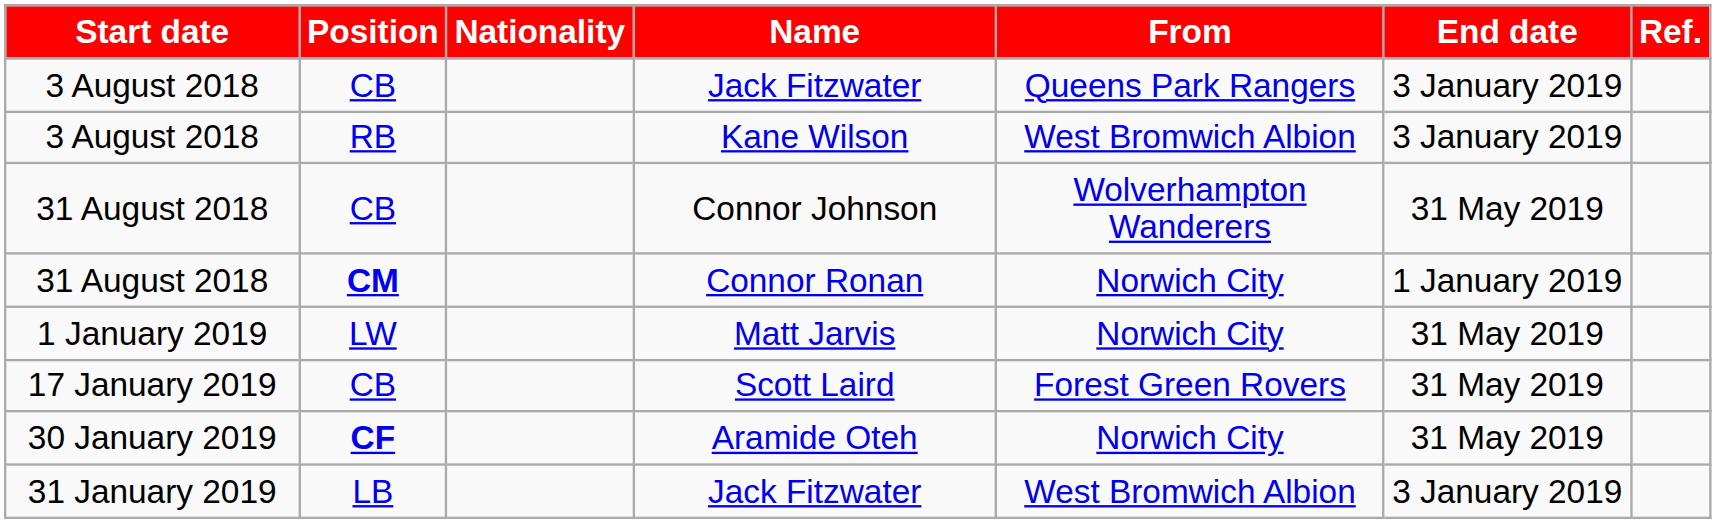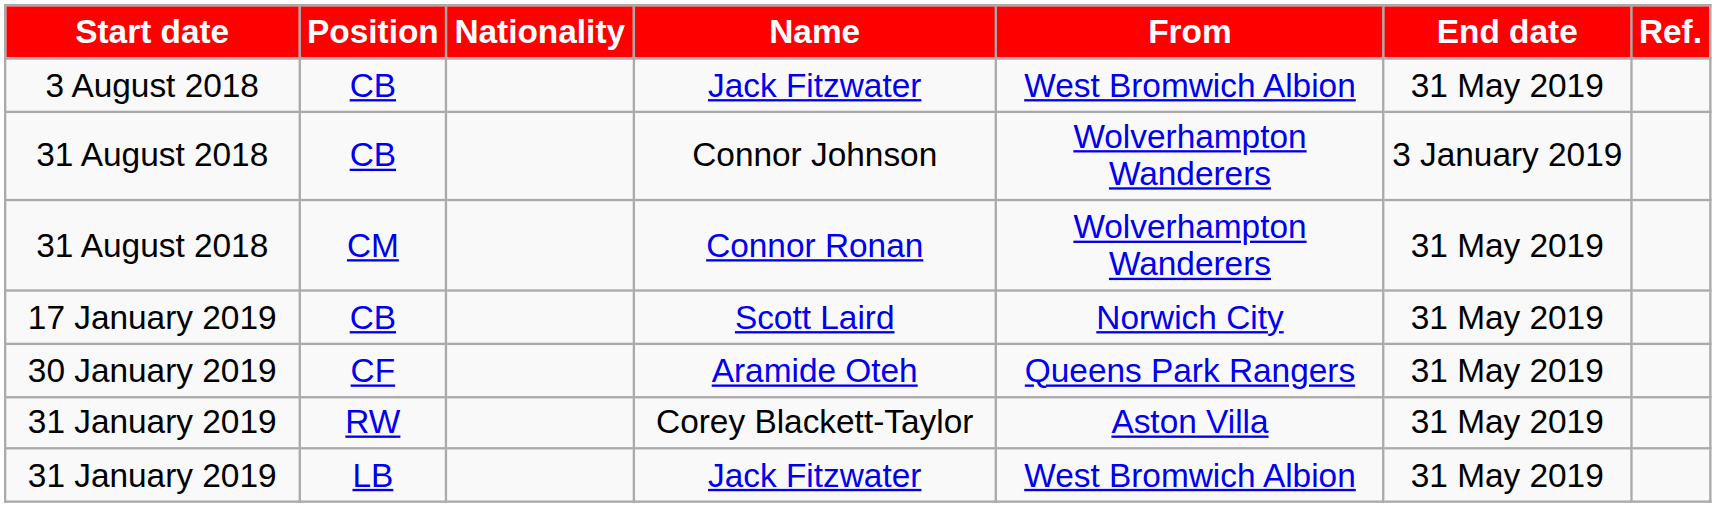3 August 2018 / Jack Fitzwater | From: Queens Park Rangers -> West Bromwich Albion
3 August 2018 / Jack Fitzwater | End date: 3 January 2019 -> 31 May 2019
- row: 3 August 2018 | RB | Kane Wilson | West Bromwich Albion | 3 January 2019
Connor Johnson | End date: 31 May 2019 -> 3 January 2019
Connor Ronan | Position: bold -> normal
Connor Ronan | From: Norwich City -> Wolverhampton Wanderers
Connor Ronan | End date: 1 January 2019 -> 31 May 2019
- row: 1 January 2019 | LW | Matt Jarvis | Norwich City | 31 May 2019
Scott Laird | From: Forest Green Rovers -> Norwich City
Aramide Oteh | Position: bold -> normal
Aramide Oteh | From: Norwich City -> Queens Park Rangers
+ row: 31 January 2019 | RW | Corey Blackett-Taylor | Aston Villa | 31 May 2019
31 January 2019 / Jack Fitzwater | End date: 3 January 2019 -> 31 May 2019
